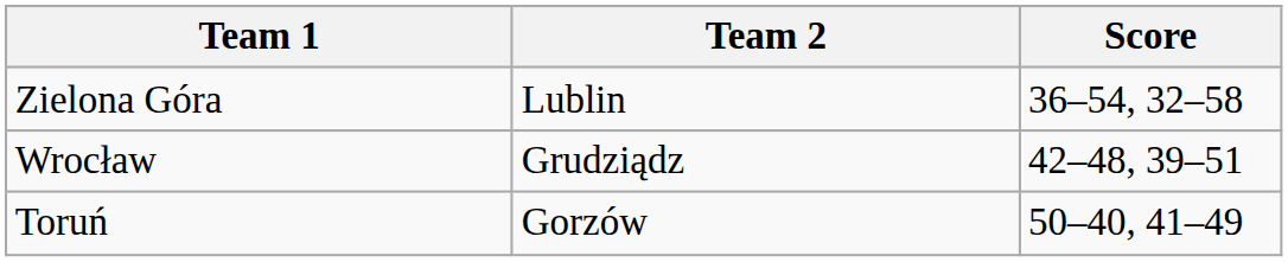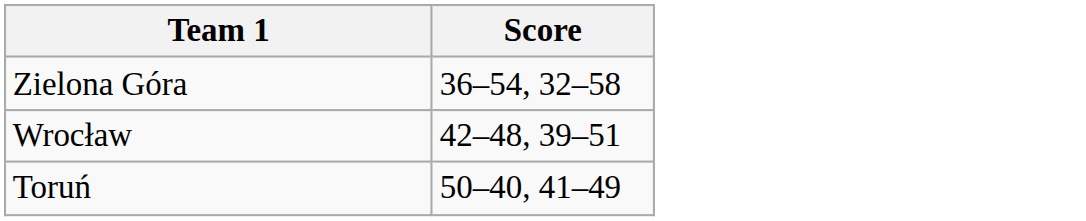- column: Team 2 | Lublin | Grudziądz | Gorzów
